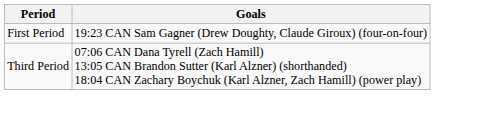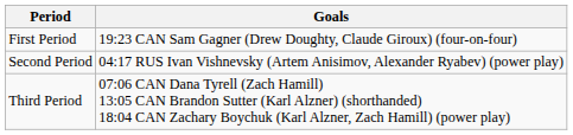+ row: Second Period | 04:17 RUS Ivan Vishnevsky (Artem Anisimov, Alexander Ryabev) (power play)
